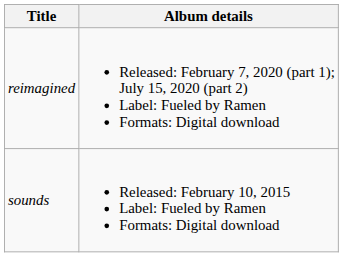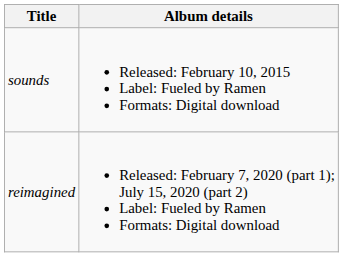rows swapped: sounds <-> reimagined
